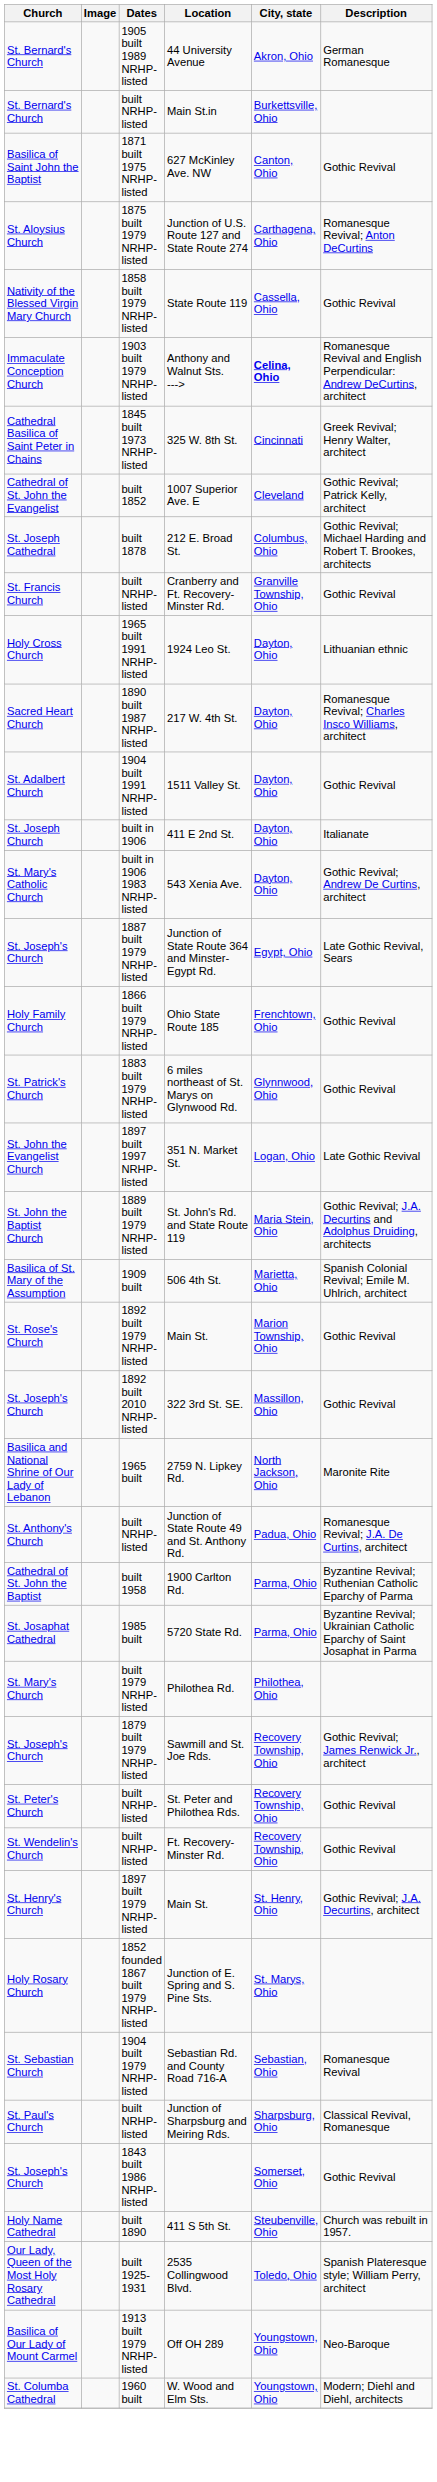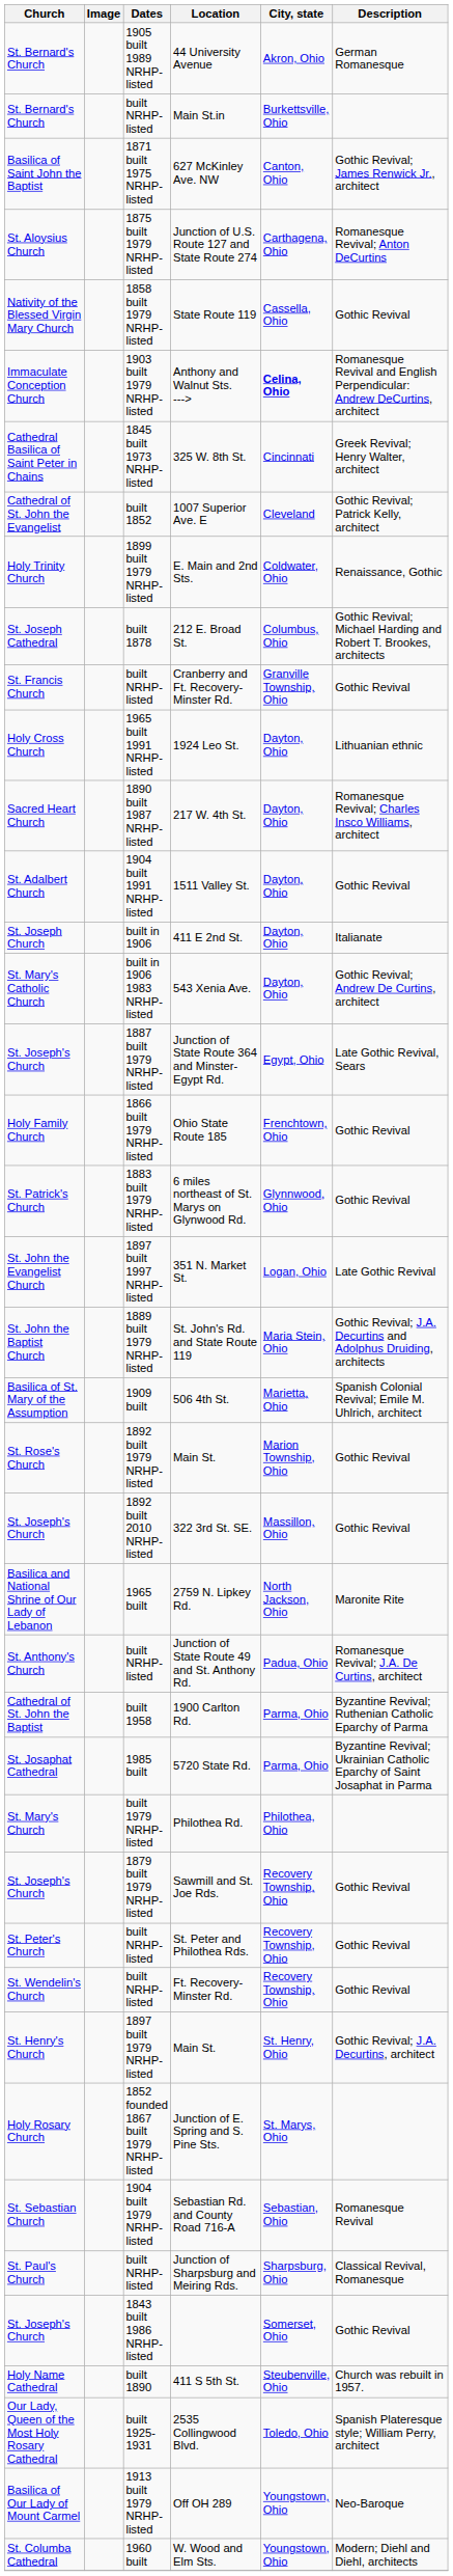627 McKinley Ave. NW | Description: Gothic Revival -> Gothic Revival; James Renwick Jr., architect
+ row: Holy Trinity Church | 1899 built 1979 NRHP-listed | E. Main and 2nd Sts. | Coldwater, Ohio | Renaissance, Gothic
Sawmill and St. Joe Rds. | Description: Gothic Revival; James Renwick Jr., architect -> Gothic Revival
